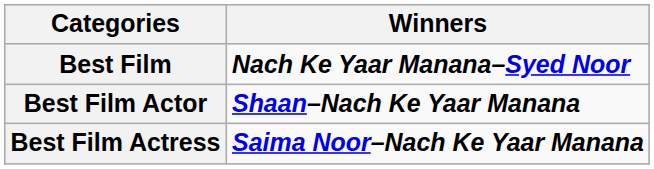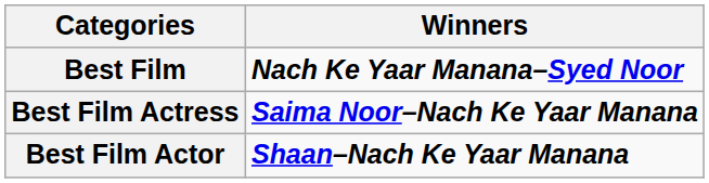rows swapped: Best Film Actor <-> Best Film Actress
